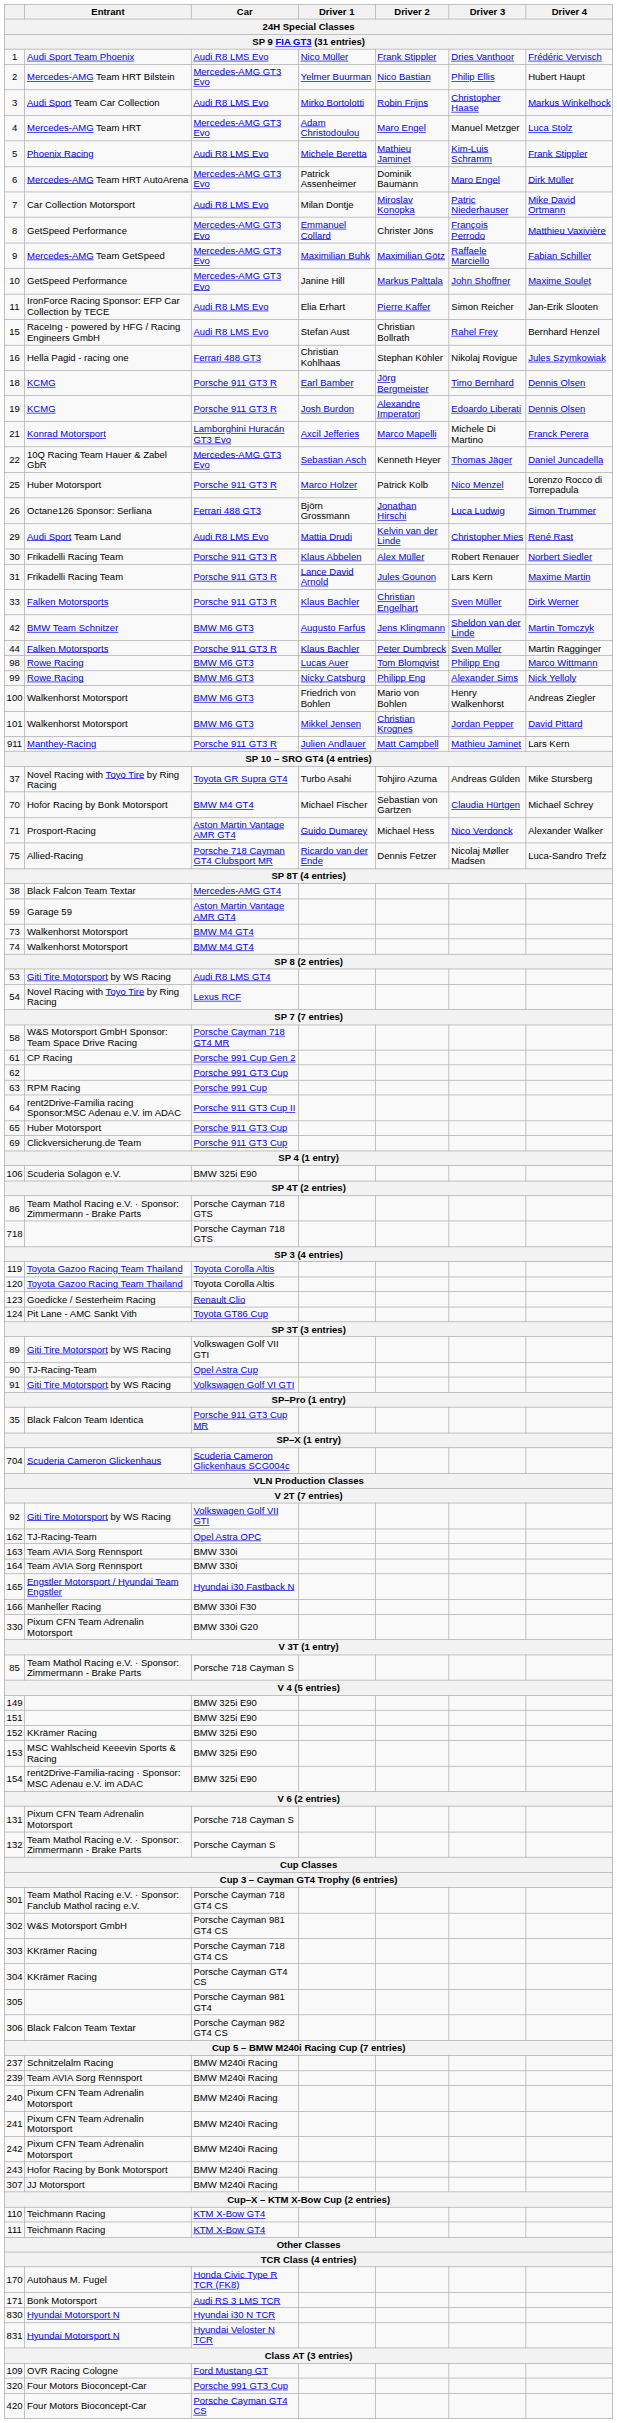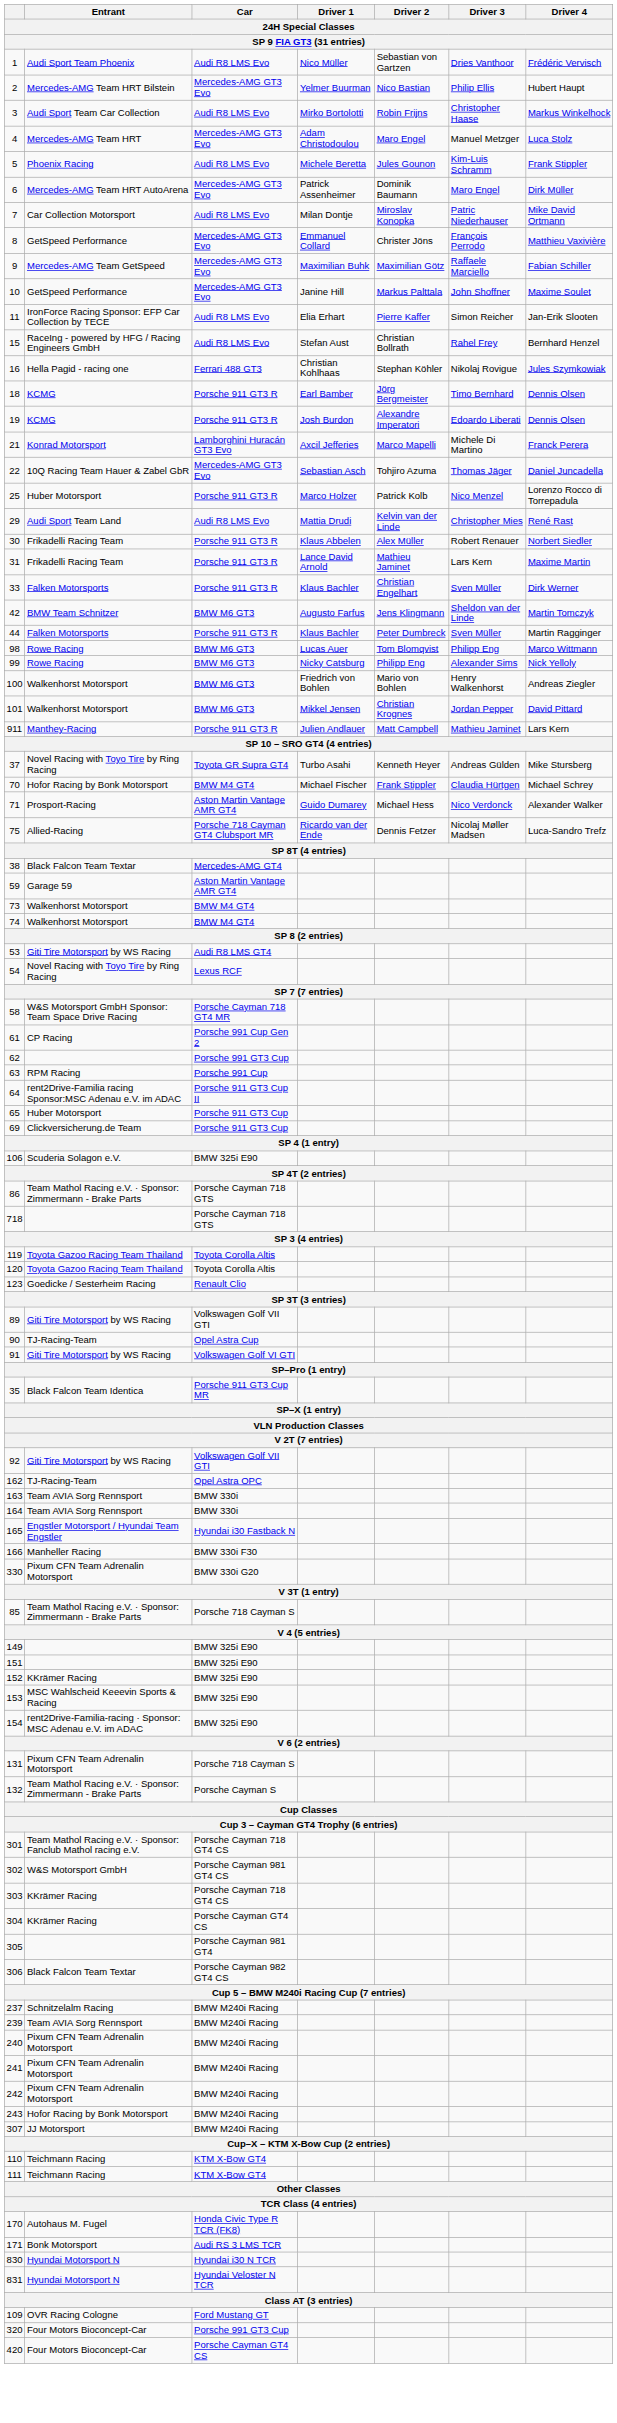1 | Driver 2: Frank Stippler -> Sebastian von Gartzen
5 | Driver 2: Mathieu Jaminet -> Jules Gounon
22 | Driver 2: Kenneth Heyer -> Tohjiro Azuma
- row: 26 | Octane126 Sponsor: Serliana | Ferrari 488 GT3 | Björn Grossmann | Jonathan Hirschi | Luca Ludwig | Simon Trummer
31 | Driver 2: Jules Gounon -> Mathieu Jaminet
37 | Driver 2: Tohjiro Azuma -> Kenneth Heyer
70 | Driver 2: Sebastian von Gartzen -> Frank Stippler
- row: 124 | Pit Lane - AMC Sankt Vith | Toyota GT86 Cup
- row: 704 | Scuderia Cameron Glickenhaus | Scuderia Cameron Glickenhaus SCG004c
